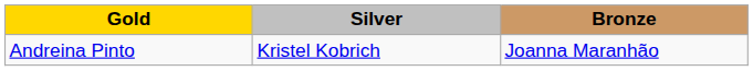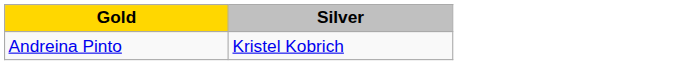- column: Bronze | Joanna Maranhão
